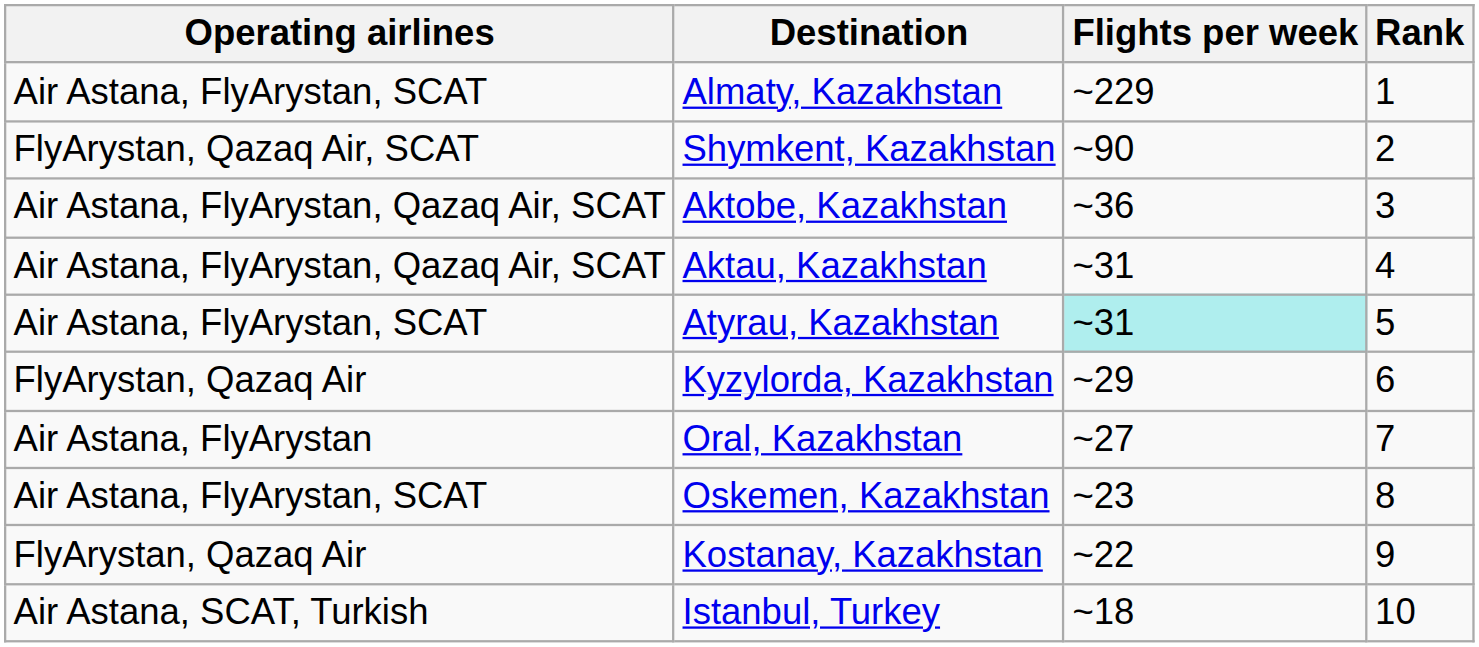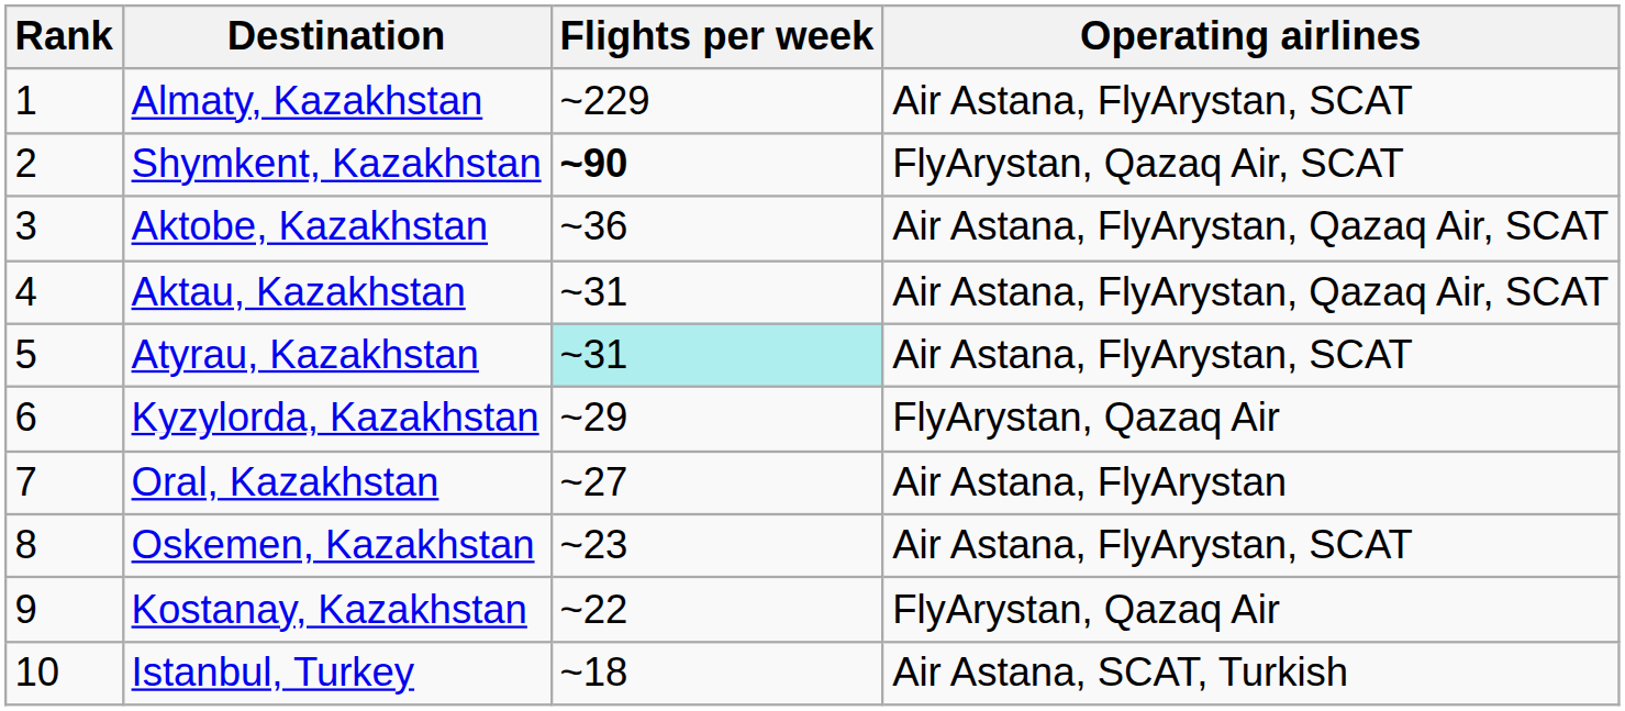columns swapped: Rank <-> Operating airlines
Shymkent, Kazakhstan | Flights per week: normal -> bold
